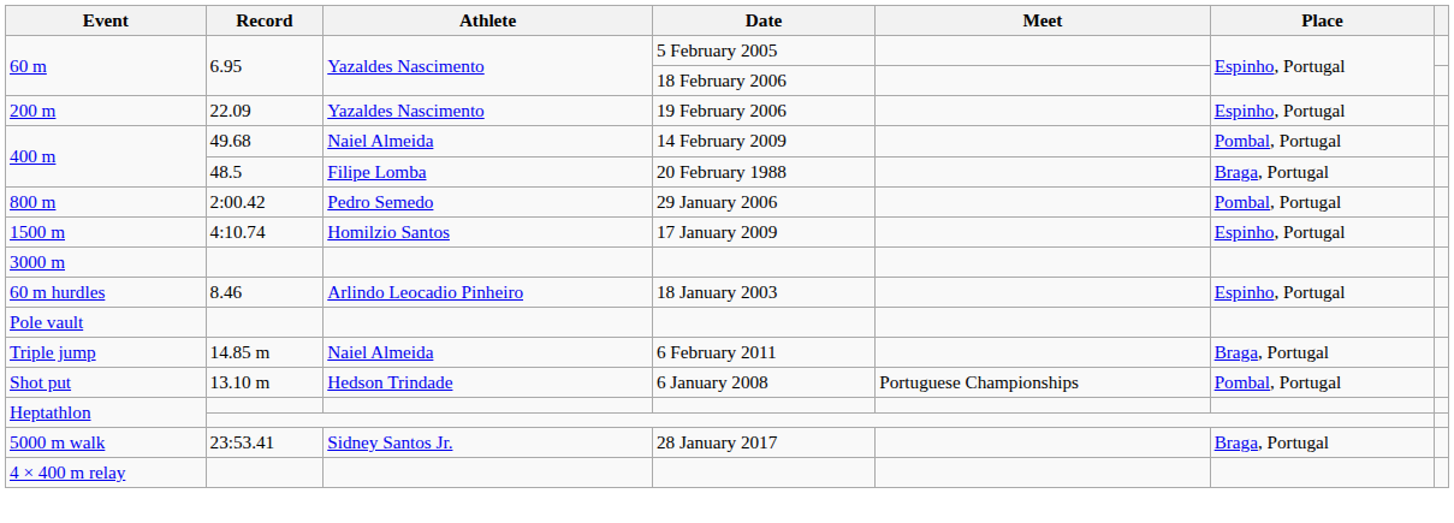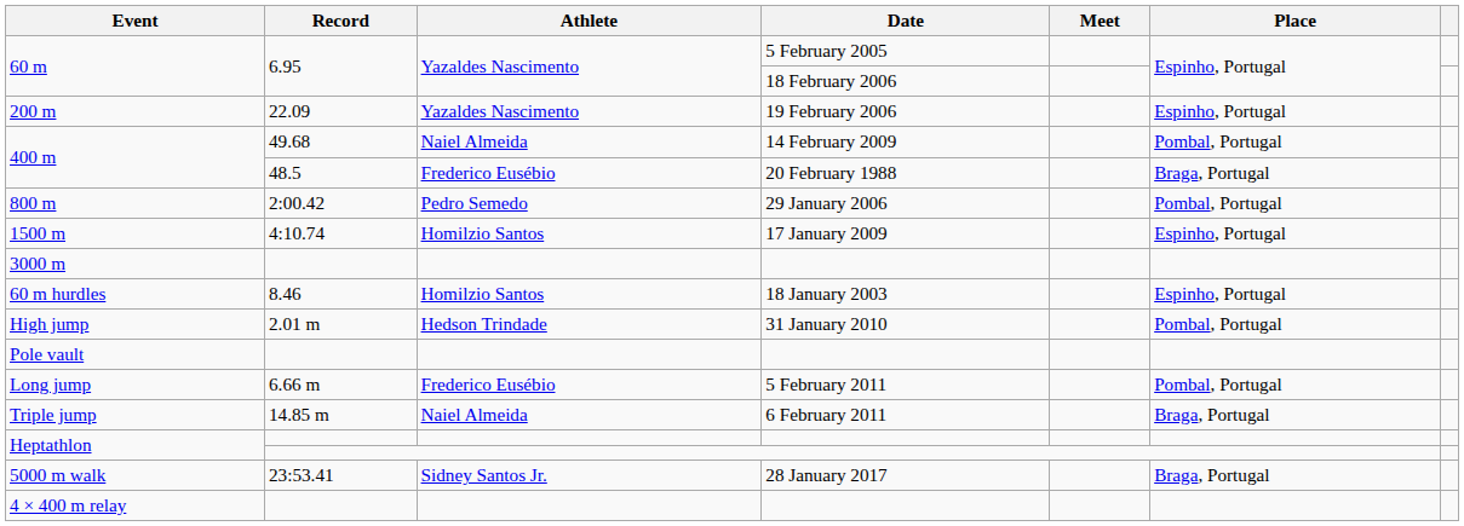400 m / 20 February 1988 | Athlete: Filipe Lomba -> Frederico Eusébio
60 m hurdles | Athlete: Arlindo Leocadio Pinheiro -> Homilzio Santos
+ row: High jump | 2.01 m | Hedson Trindade | 31 January 2010 | Pombal, Portugal
+ row: Long jump | 6.66 m | Frederico Eusébio | 5 February 2011 | Pombal, Portugal
- row: Shot put | 13.10 m | Hedson Trindade | 6 January 2008 | Portuguese Championships | Pombal, Portugal
